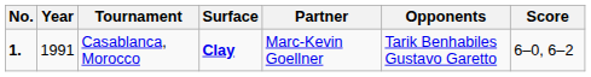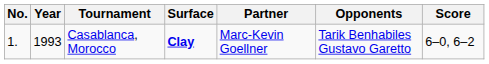Casablanca, Morocco | No.: bold -> normal
Casablanca, Morocco | Year: 1991 -> 1993
